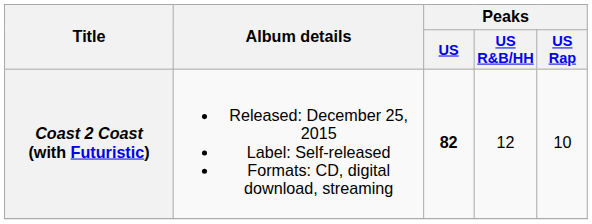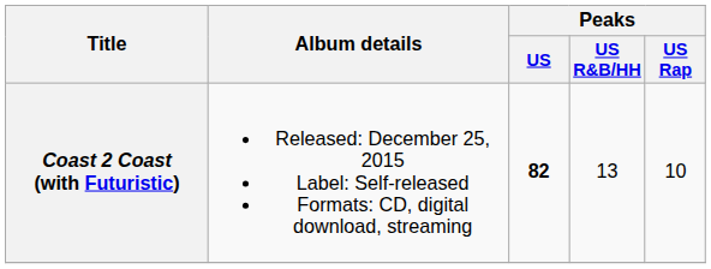Coast 2 Coast (with Futuristic) | Peaks / US R&B/HH: 12 -> 13
